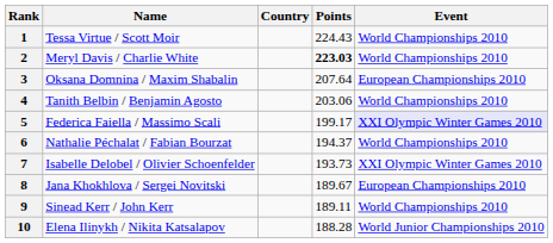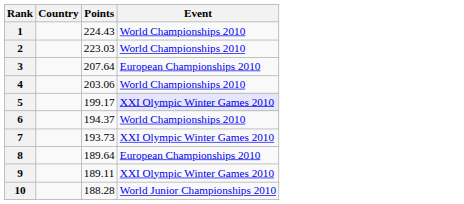- column: Name | Tessa Virtue / Scott Moir | Meryl Davis / Charlie White | Oksana Domnina / Maxim Shabalin | Tanith Belbin / Benjamin Agosto | Federica Faiella / Massimo Scali | Nathalie Péchalat / Fabian Bourzat | Isabelle Delobel / Olivier Schoenfelder | Jana Khokhlova / Sergei Novitski | Sinead Kerr / John Kerr | Elena Ilinykh / Nikita Katsalapov
2 | Points: bold -> normal
8 | Points: 189.67 -> 189.64
9 | Event: World Championships 2010 -> XXI Olympic Winter Games 2010
